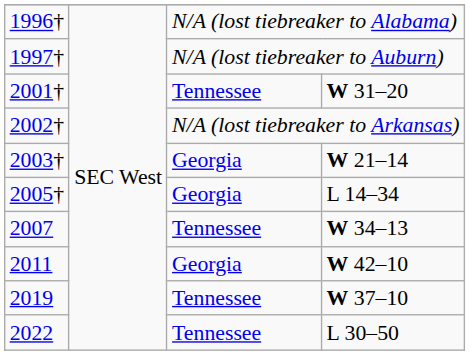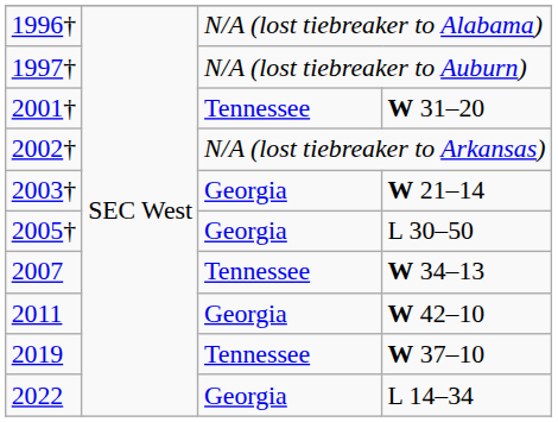2005† | column 4: L 14–34 -> L 30–50
2022 | column 3: Tennessee -> Georgia
2022 | column 4: L 30–50 -> L 14–34
